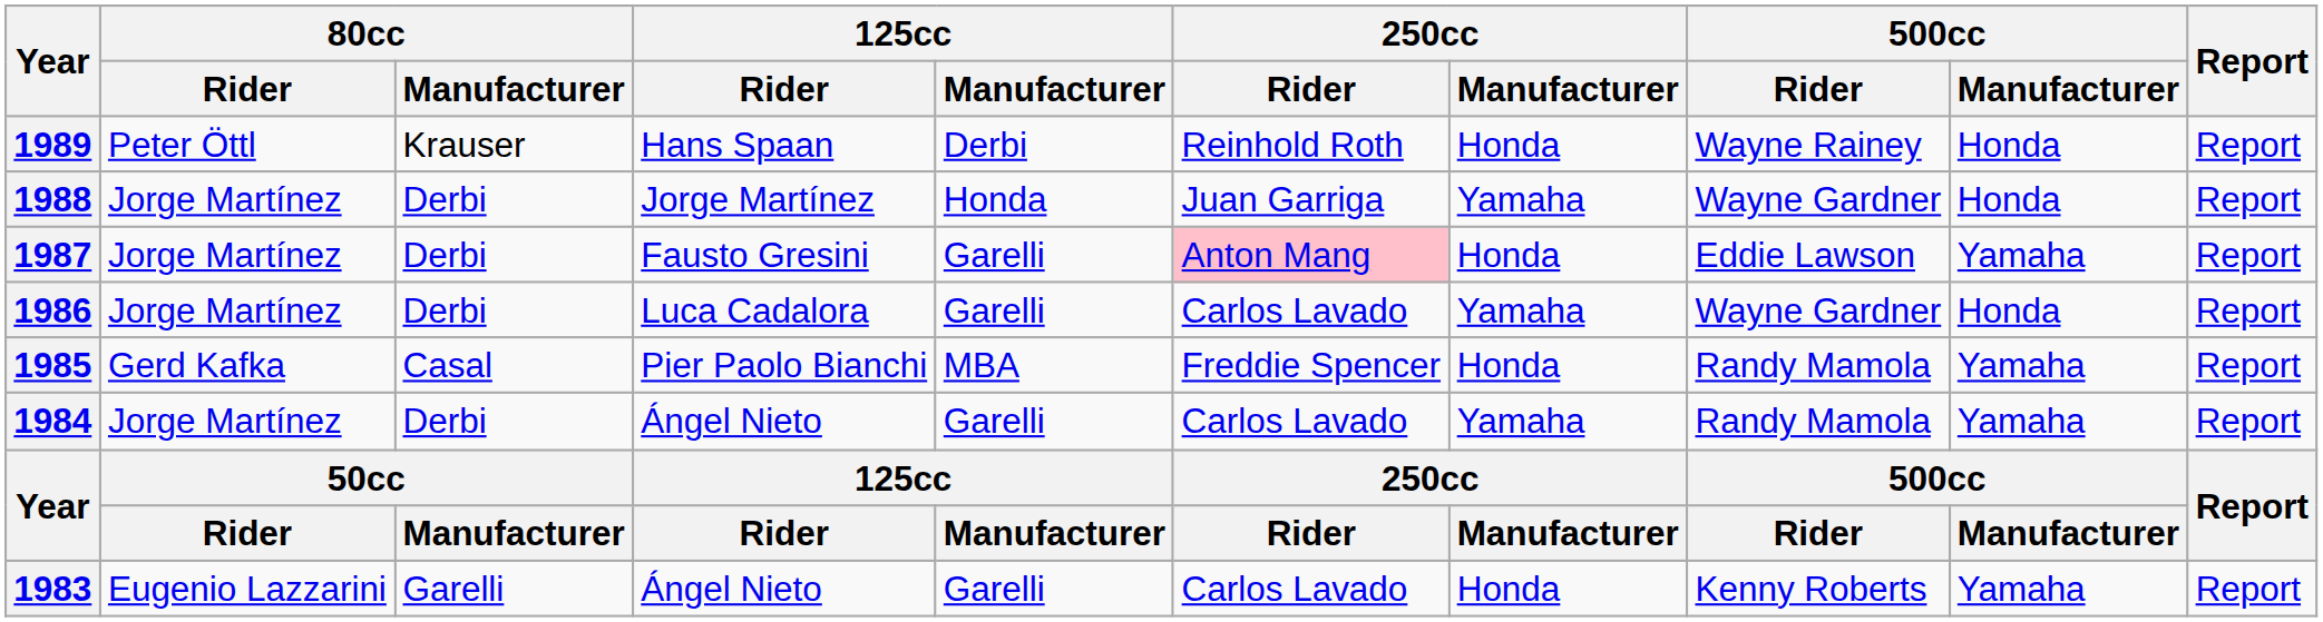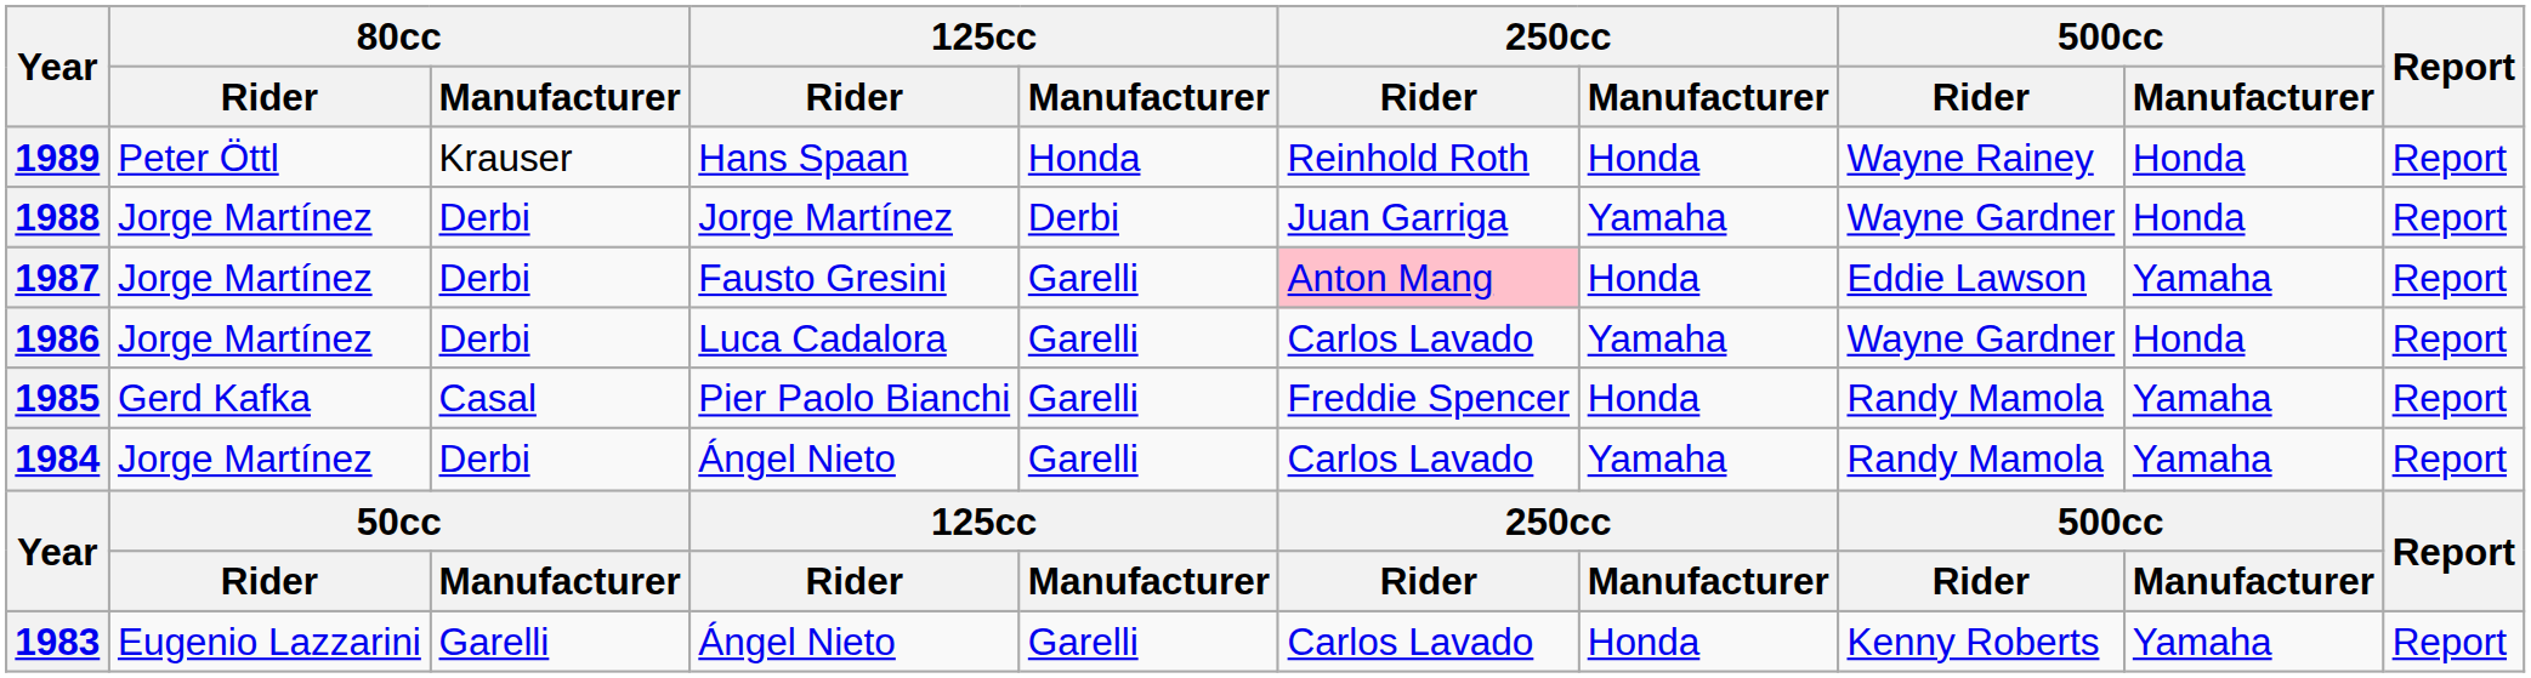1989 | 125cc / Manufacturer: Derbi -> Honda
1988 | 125cc / Manufacturer: Honda -> Derbi
1985 | 125cc / Manufacturer: MBA -> Garelli
